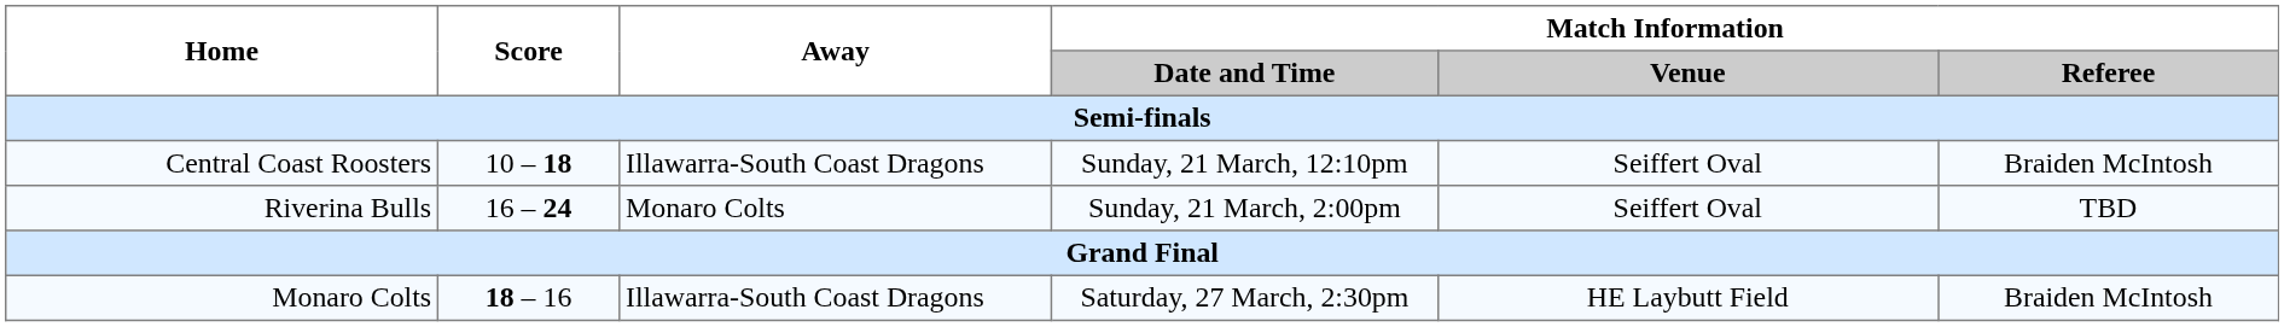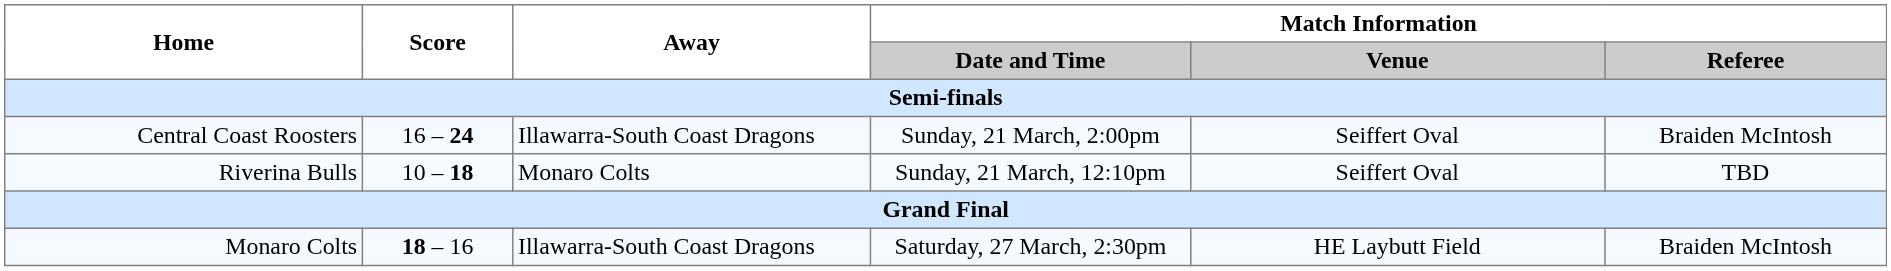Central Coast Roosters | Score: 10 – 18 -> 16 – 24
Central Coast Roosters | Match Information / Date and Time: Sunday, 21 March, 12:10pm -> Sunday, 21 March, 2:00pm
Riverina Bulls | Score: 16 – 24 -> 10 – 18
Riverina Bulls | Match Information / Date and Time: Sunday, 21 March, 2:00pm -> Sunday, 21 March, 12:10pm
